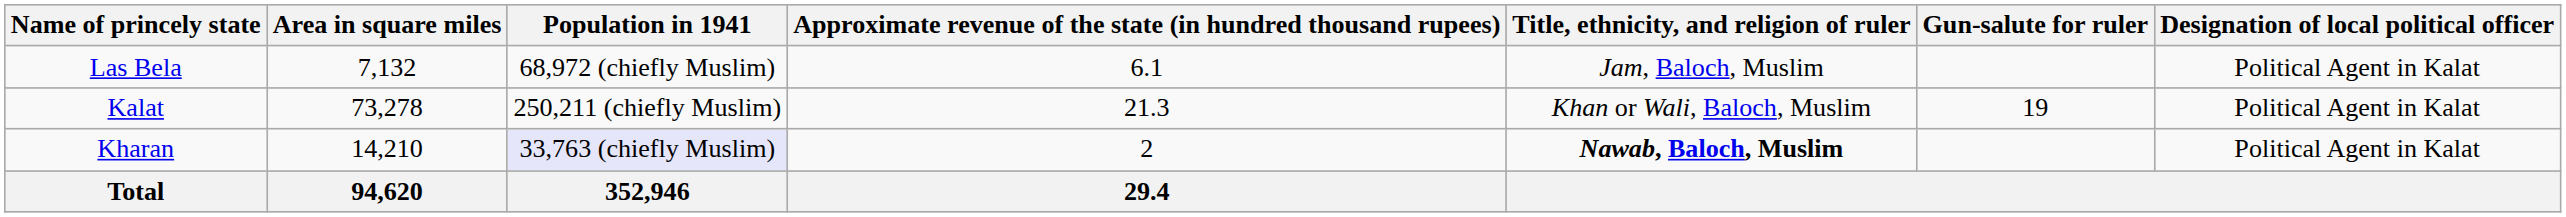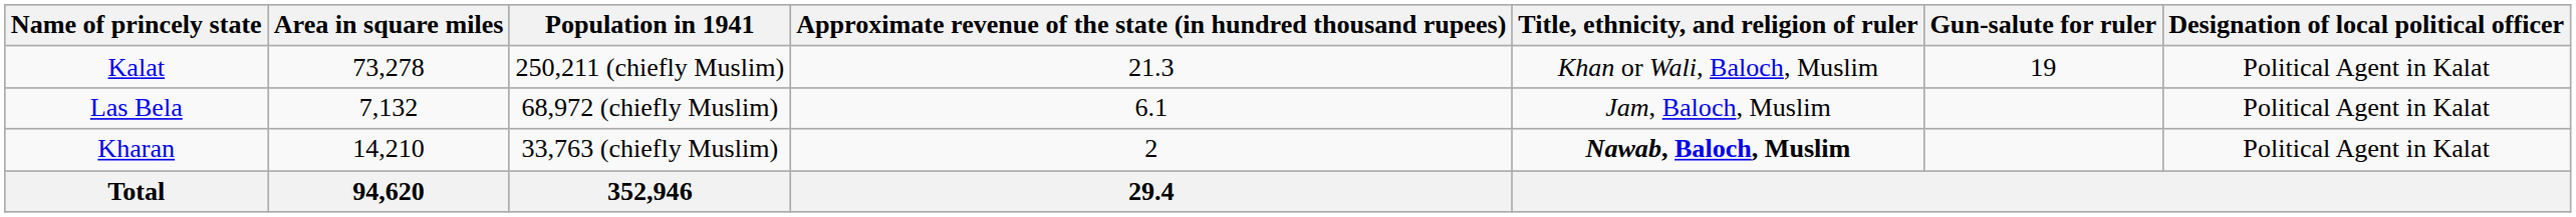rows swapped: Kalat <-> Las Bela
Kharan | Population in 1941: lavender background -> no background
